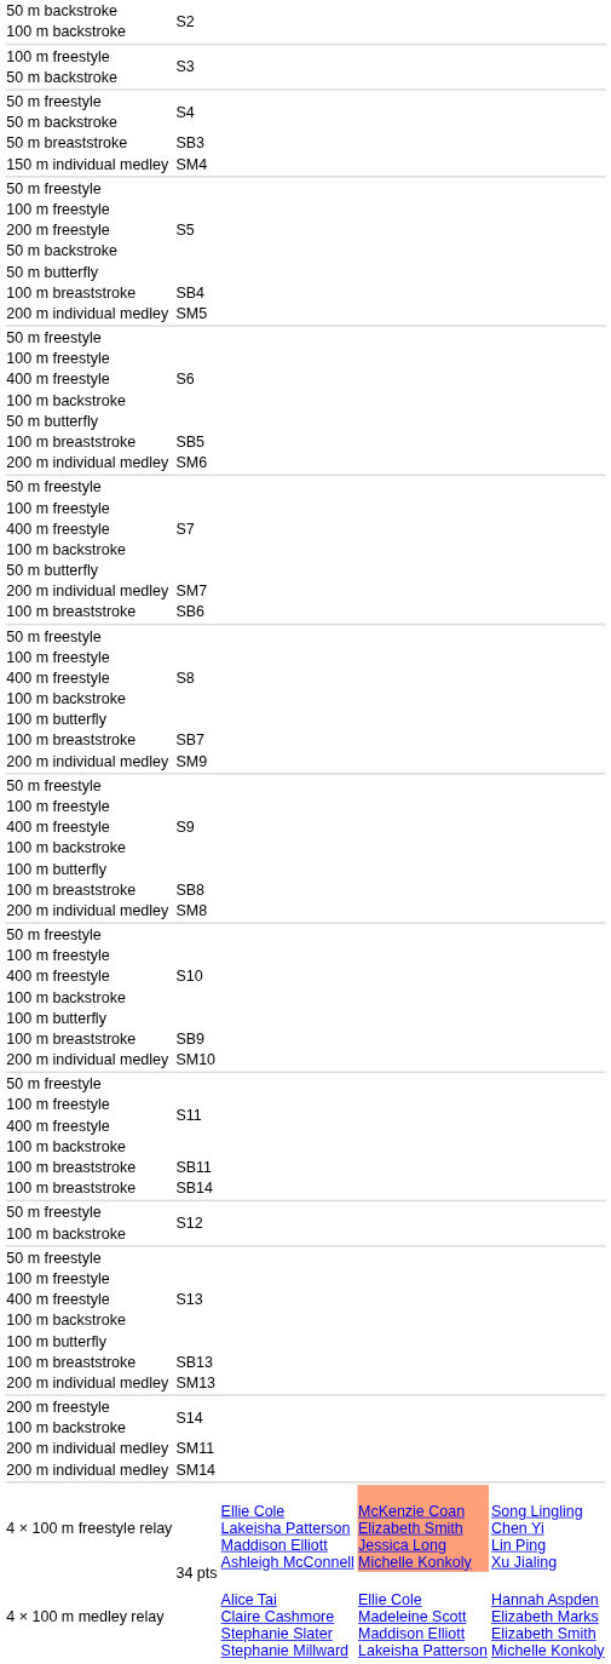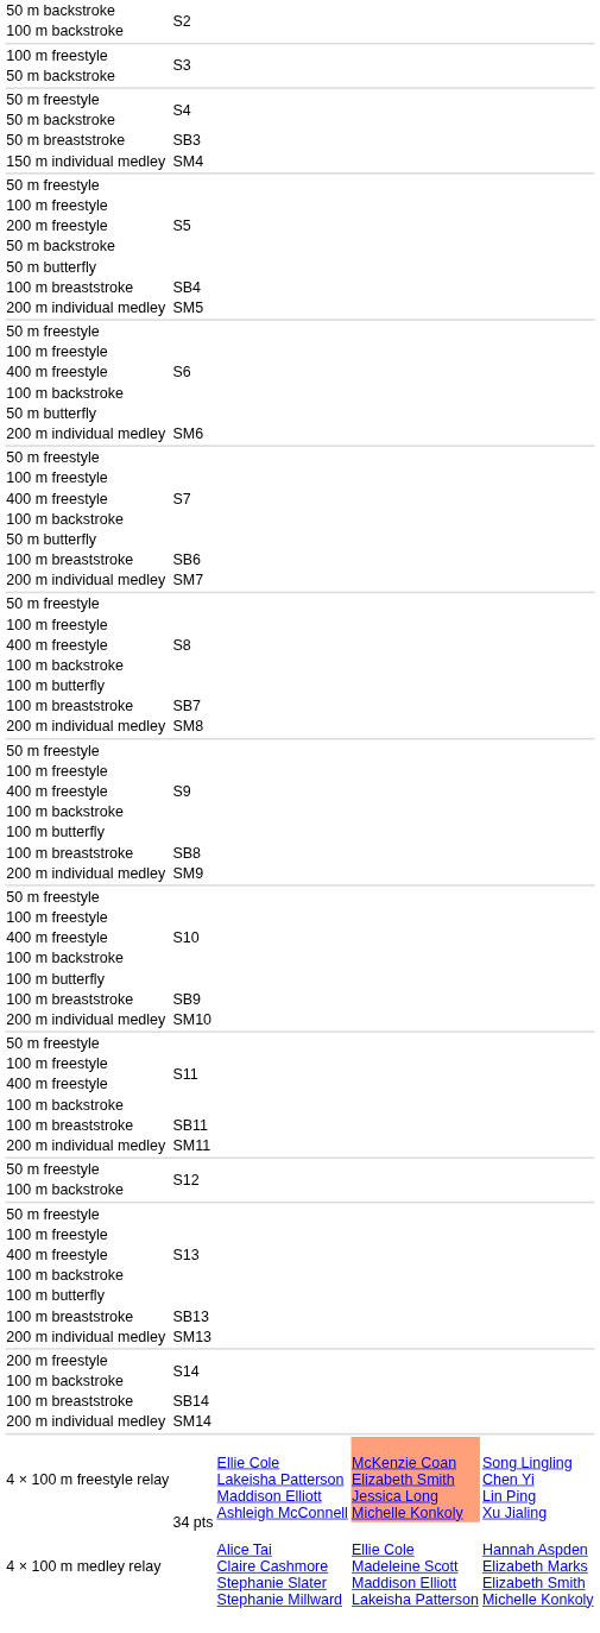- row: 100 m breaststroke | SB5
rows swapped: SB6 <-> SM7
rows swapped: SM8 <-> SM9
rows swapped: SM11 <-> SB14
